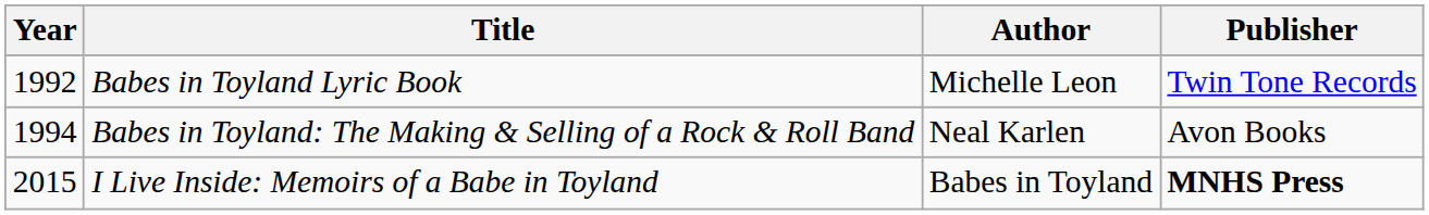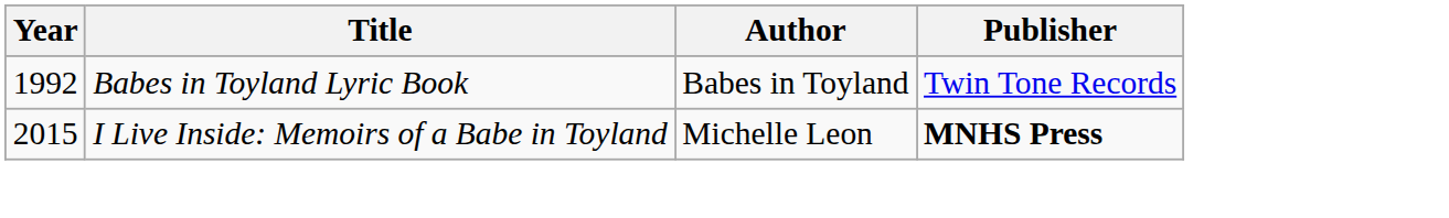Babes in Toyland Lyric Book | Author: Michelle Leon -> Babes in Toyland
- row: 1994 | Babes in Toyland: The Making & Selling of a Rock & Roll Band | Neal Karlen | Avon Books
I Live Inside: Memoirs of a Babe in Toyland | Author: Babes in Toyland -> Michelle Leon
